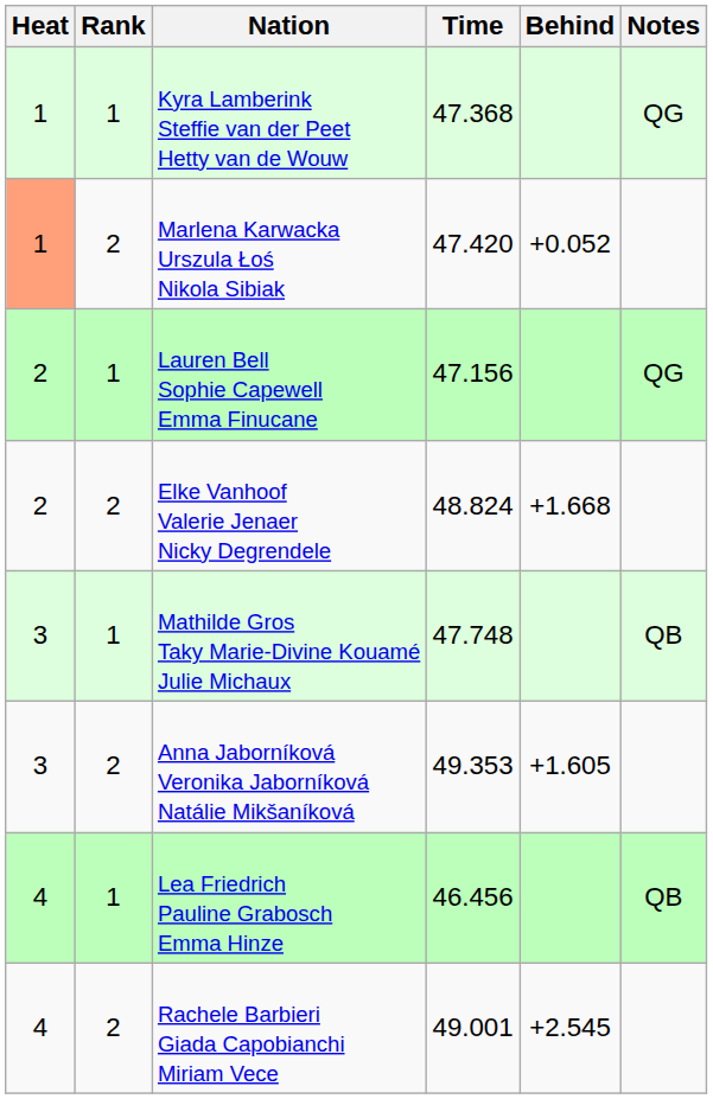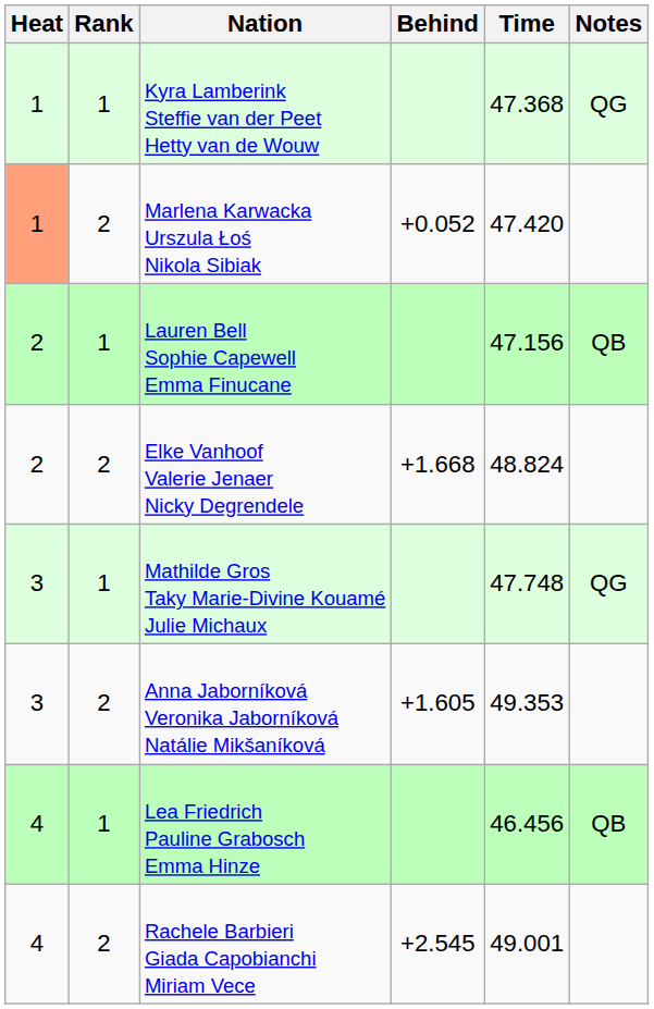columns swapped: Time <-> Behind
Lauren Bell Sophie Capewell Emma Finucane | Notes: QG -> QB
Mathilde Gros Taky Marie-Divine Kouamé Julie Michaux | Notes: QB -> QG
